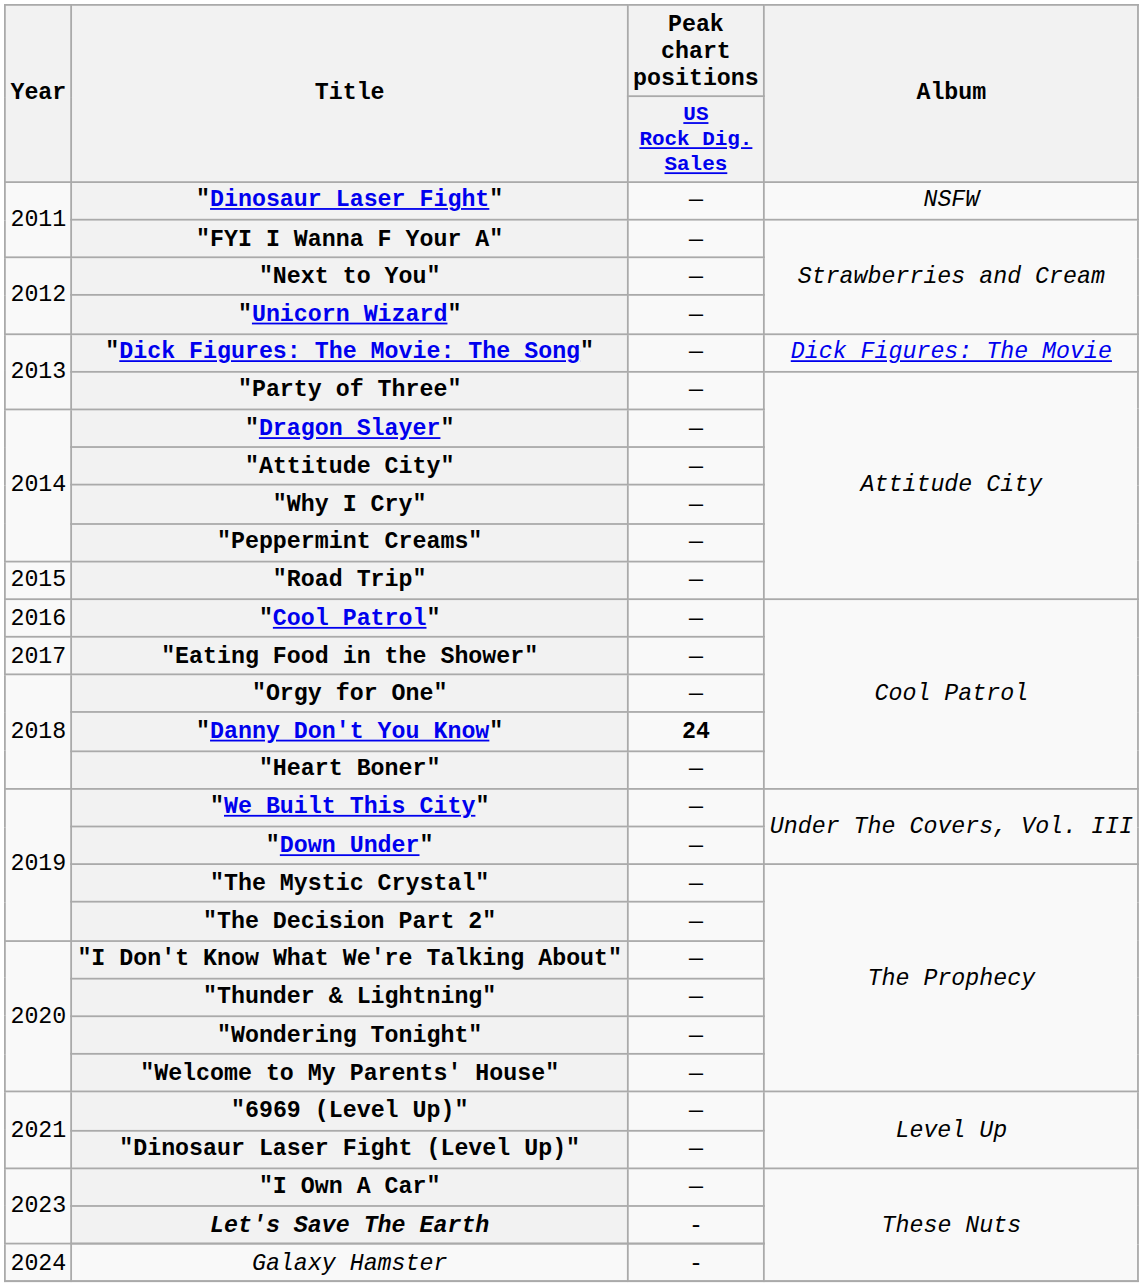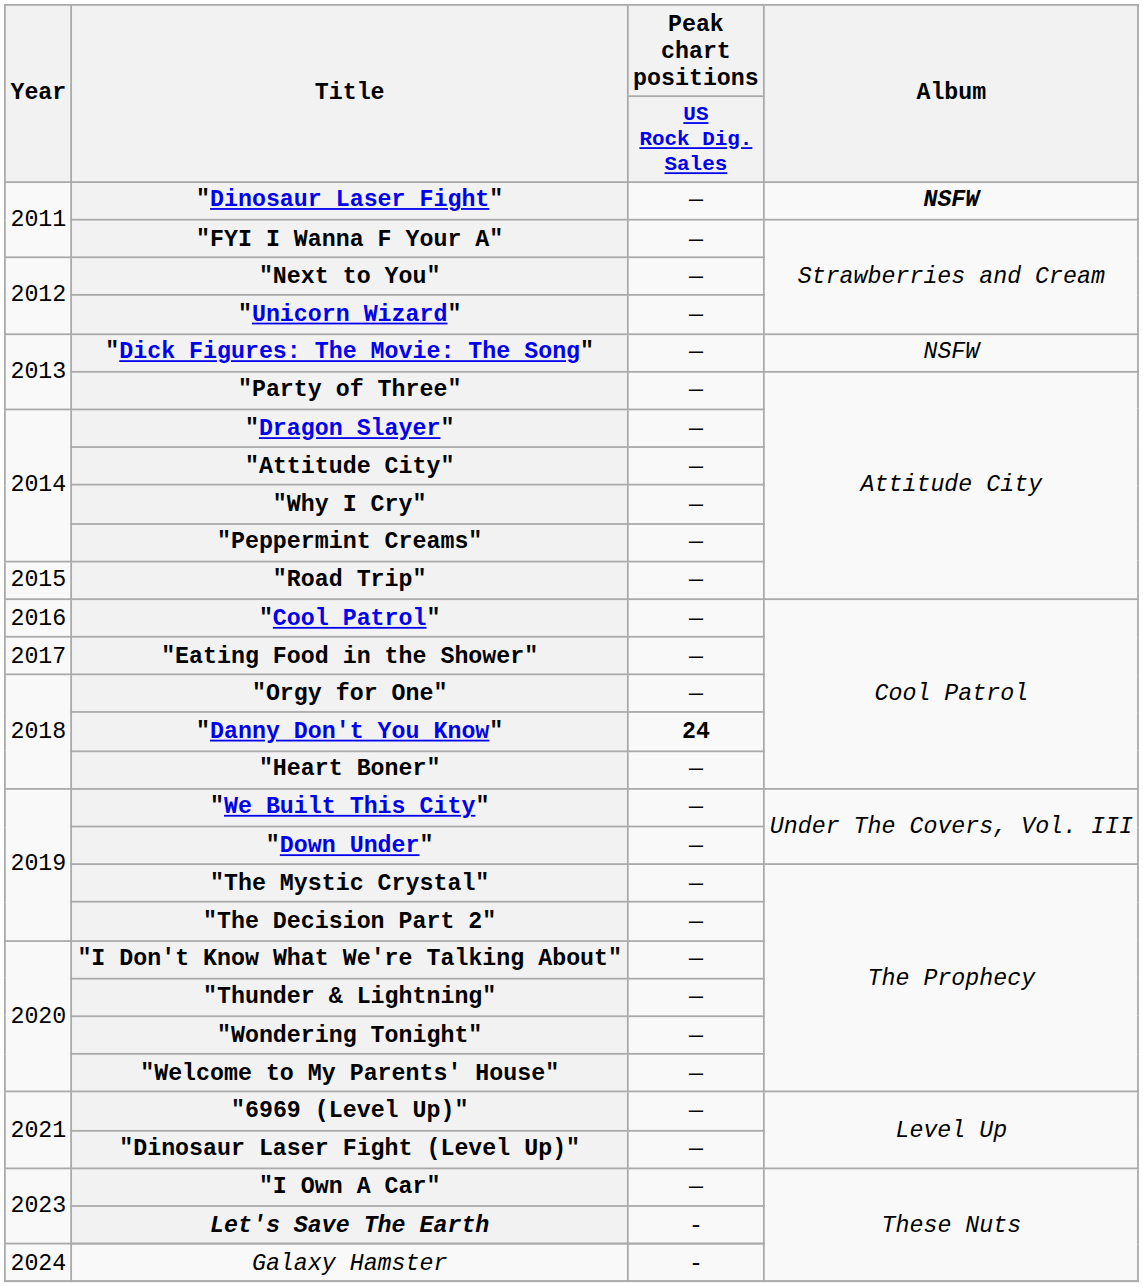"Dinosaur Laser Fight" | Album: normal -> bold
"Dick Figures: The Movie: The Song" | Album: Dick Figures: The Movie -> NSFW
